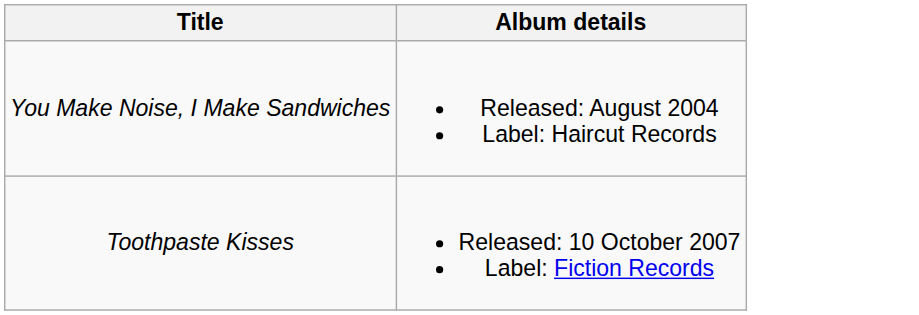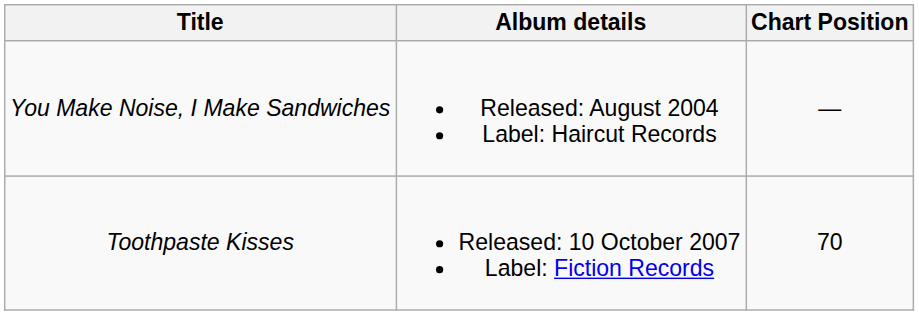+ column: Chart Position | — | 70
